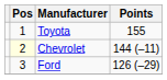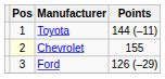Toyota | Points: 155 -> 144 (–11)
Chevrolet | Points: 144 (–11) -> 155
